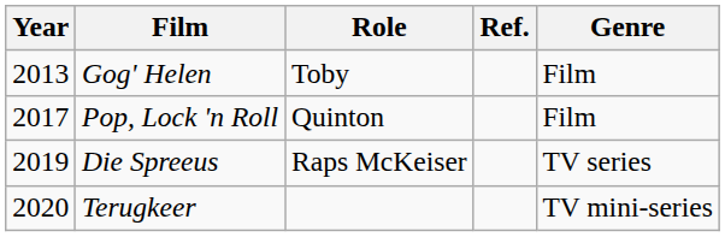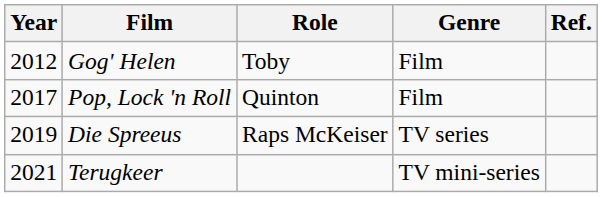columns swapped: Genre <-> Ref.
Gog' Helen | Year: 2013 -> 2012
Terugkeer | Year: 2020 -> 2021
